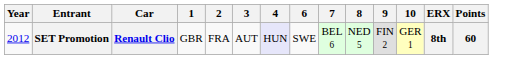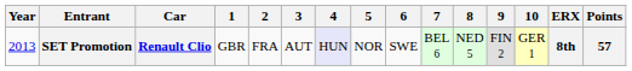+ column: 5 | NOR
SET Promotion | Year: 2012 -> 2013
SET Promotion | Points: 60 -> 57
